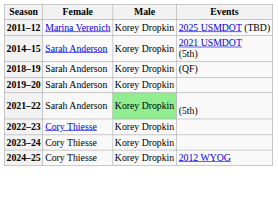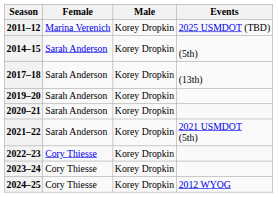2014–15 | Events: 2021 USMDOT (5th) -> (5th)
+ row: 2017–18 | Sarah Anderson | Korey Dropkin | (13th)
- row: 2018–19 | Sarah Anderson | Korey Dropkin | (QF)
+ row: 2020–21 | Sarah Anderson | Korey Dropkin
2021–22 | Male: lightgreen background -> no background
2021–22 | Events: (5th) -> 2021 USMDOT (5th)
